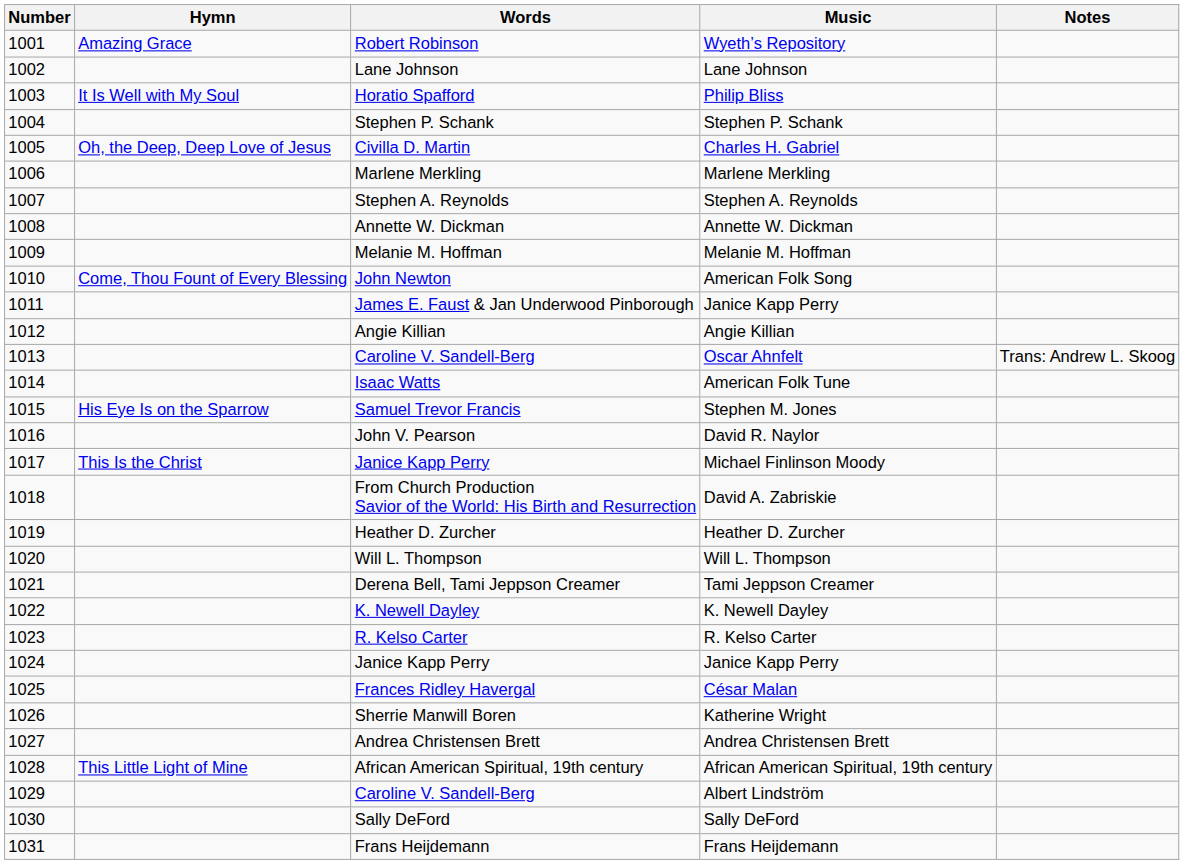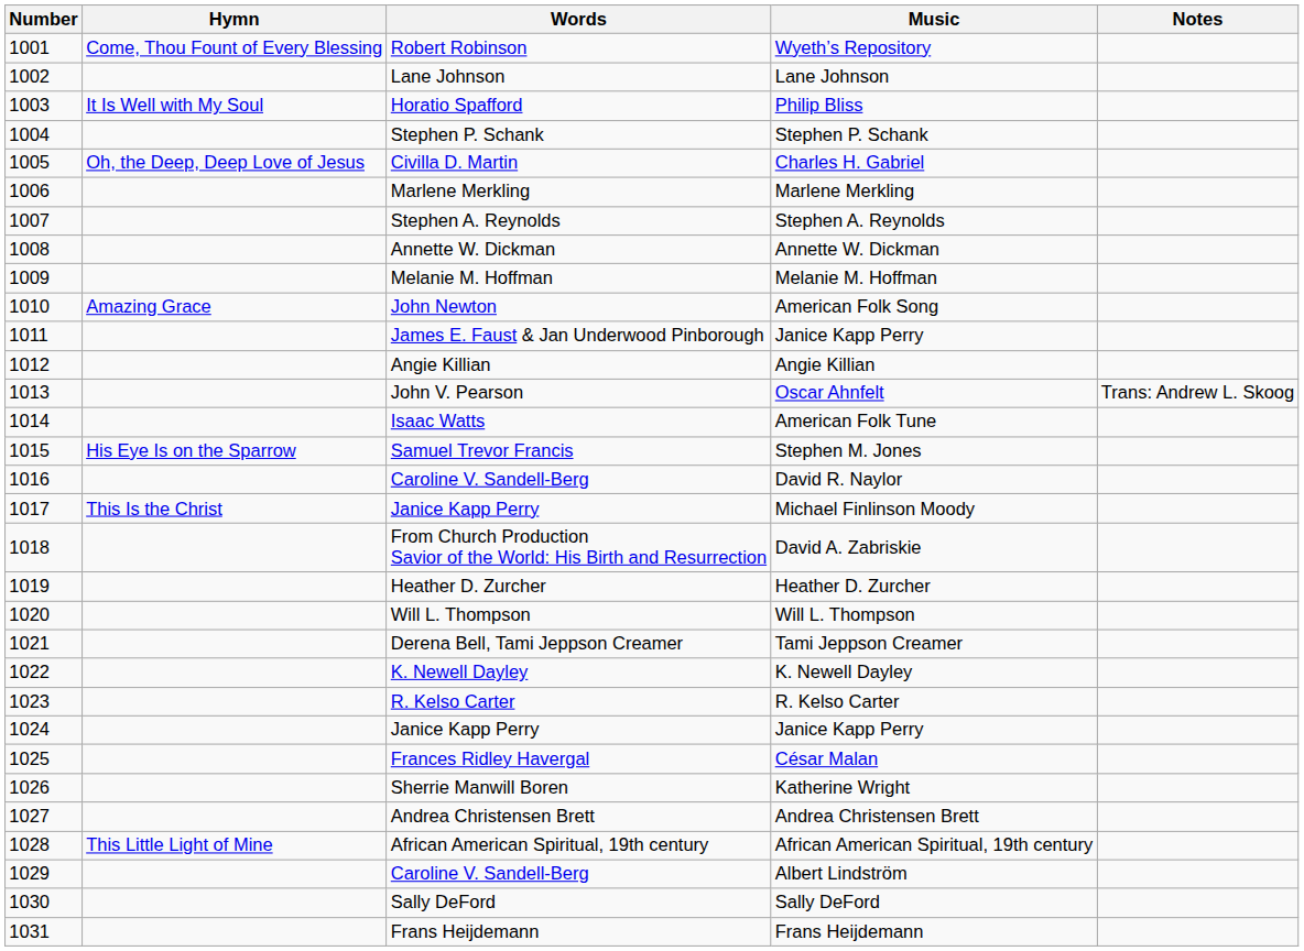Wyeth’s Repository | Hymn: Amazing Grace -> Come, Thou Fount of Every Blessing
American Folk Song | Hymn: Come, Thou Fount of Every Blessing -> Amazing Grace
Oscar Ahnfelt | Words: Caroline V. Sandell-Berg -> John V. Pearson
David R. Naylor | Words: John V. Pearson -> Caroline V. Sandell-Berg
